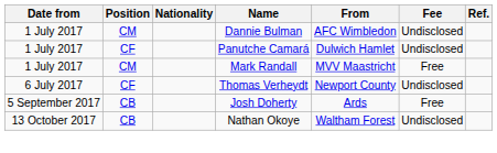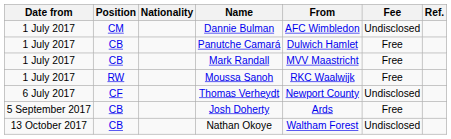Panutche Camará | Position: CF -> CB
Panutche Camará | Fee: Undisclosed -> Free
Mark Randall | Position: CM -> CB
+ row: 1 July 2017 | RW | Moussa Sanoh | RKC Waalwijk | Free
